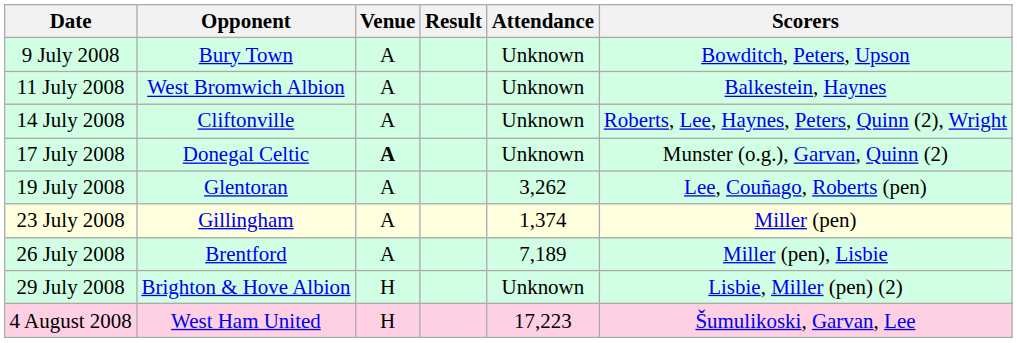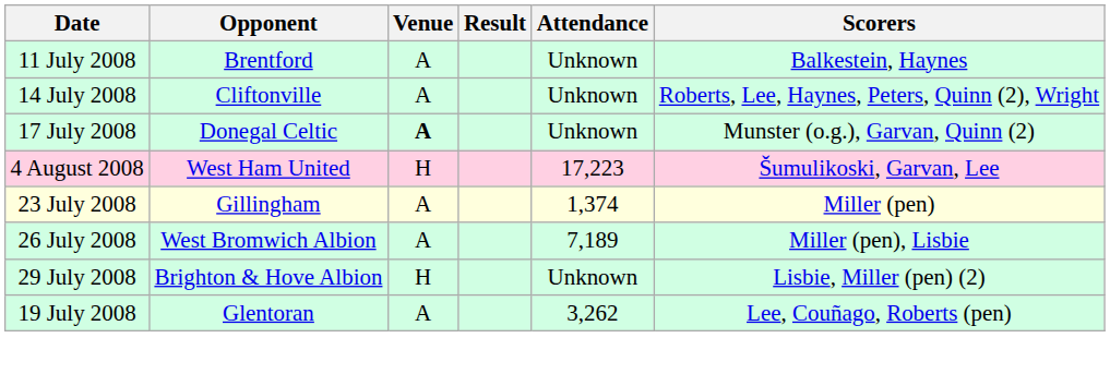- row: 9 July 2008 | Bury Town | A | Unknown | Bowditch, Peters, Upson
11 July 2008 | Opponent: West Bromwich Albion -> Brentford
rows swapped: 19 July 2008 <-> 4 August 2008
26 July 2008 | Opponent: Brentford -> West Bromwich Albion
